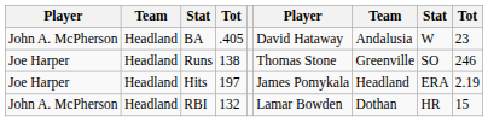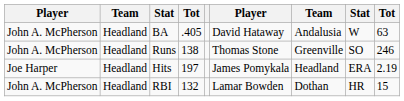BA | column 9: 23 -> 63
Runs | column 1: Joe Harper -> John A. McPherson
